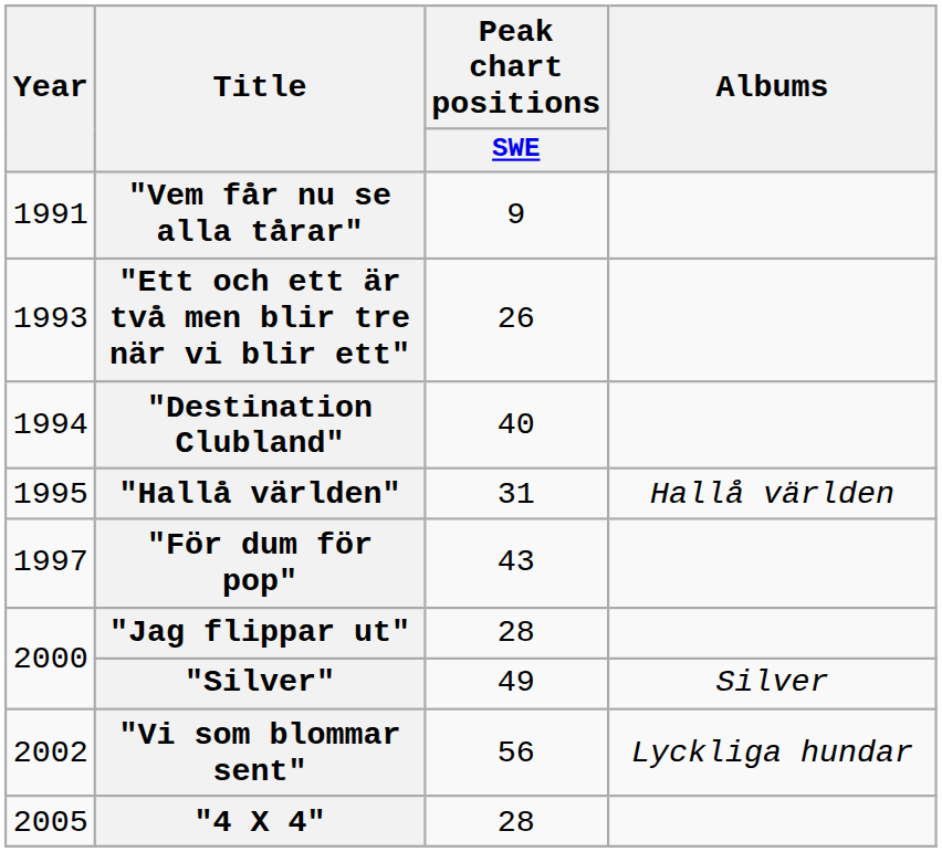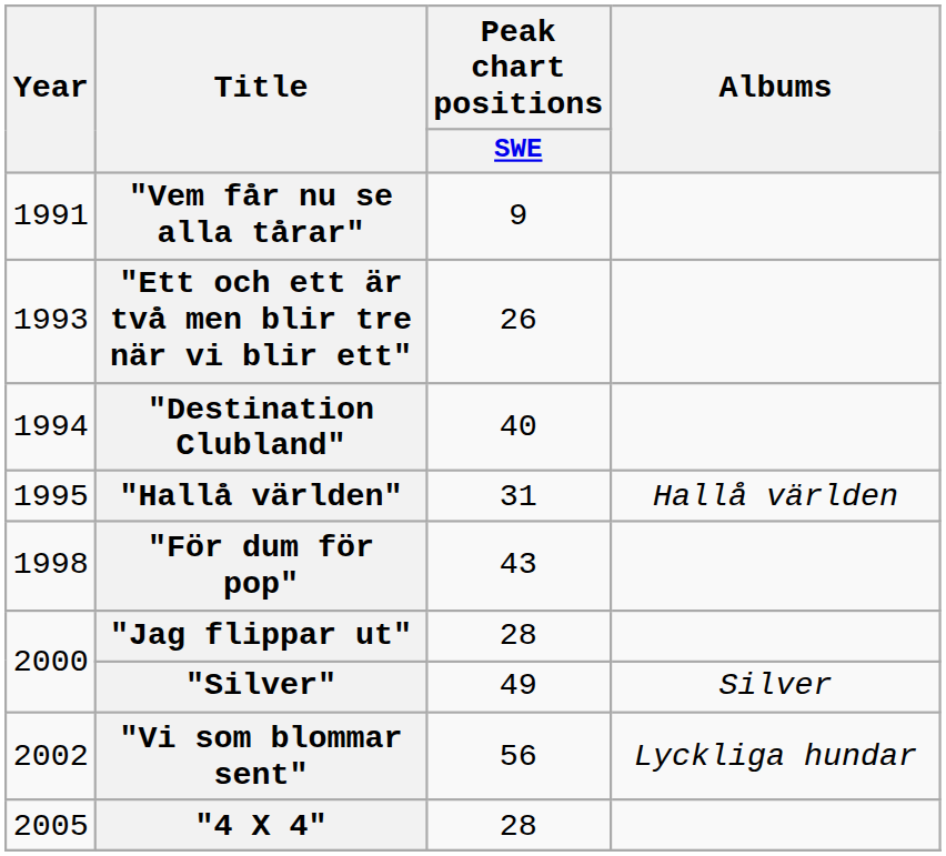"För dum för pop" | Year: 1997 -> 1998
